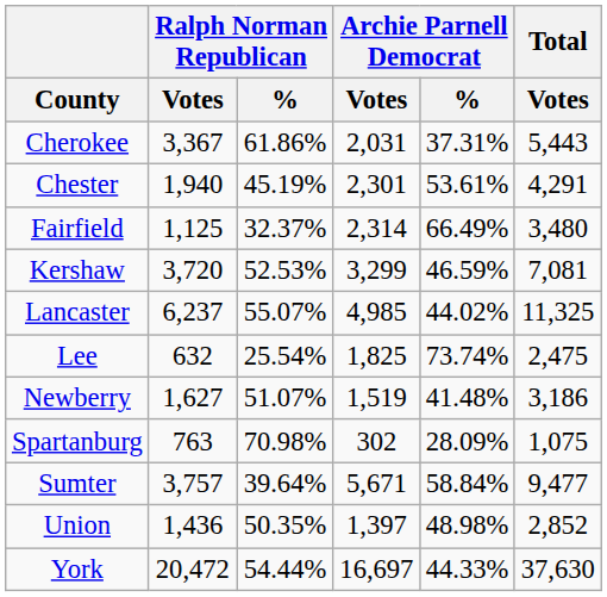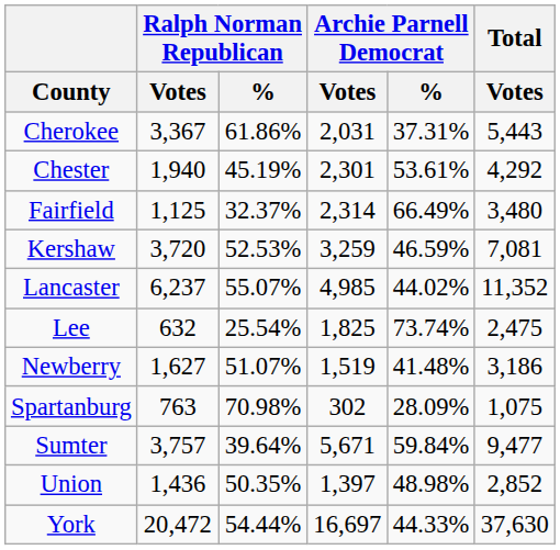Chester | Total / Votes: 4,291 -> 4,292
Kershaw | Archie Parnell Democrat / Votes: 3,299 -> 3,259
Lancaster | Total / Votes: 11,325 -> 11,352
Sumter | Archie Parnell Democrat / %: 58.84% -> 59.84%
